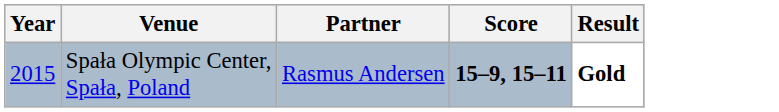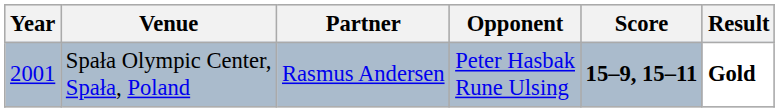+ column: Opponent | Peter Hasbak Rune Ulsing
Spała Olympic Center, Spała, Poland | Year: 2015 -> 2001
